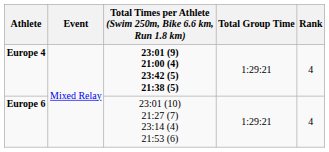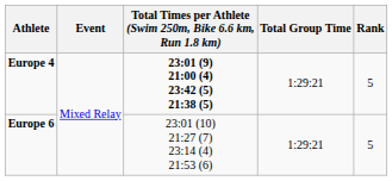Europe 4 | Rank: 4 -> 5
Europe 6 | Rank: 4 -> 5
